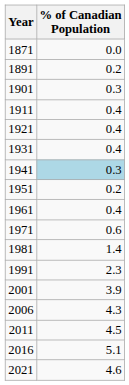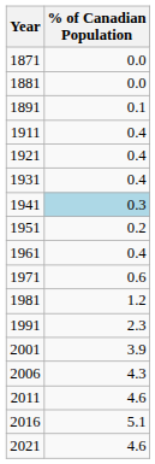+ row: 1881 | 0.0
1891 | % of Canadian Population: 0.2 -> 0.1
- row: 1901 | 0.3
1981 | % of Canadian Population: 1.4 -> 1.2
2011 | % of Canadian Population: 4.5 -> 4.6
